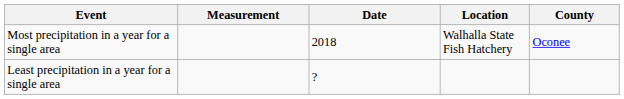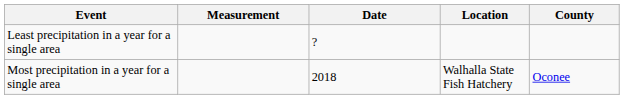rows swapped: Most precipitation in a year for a single area <-> Least precipitation in a year for a single area
